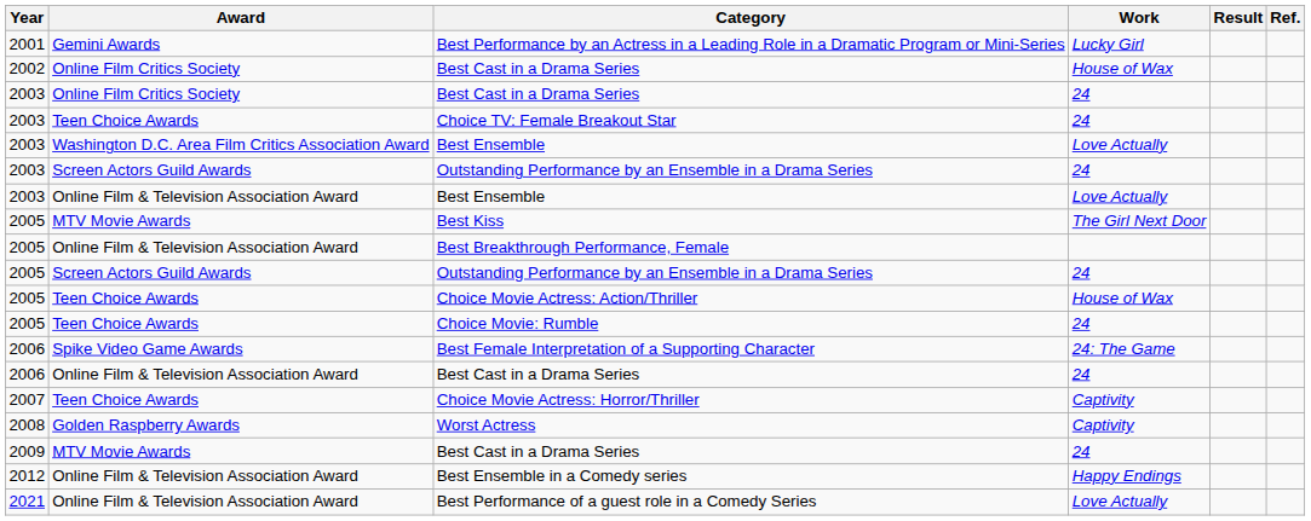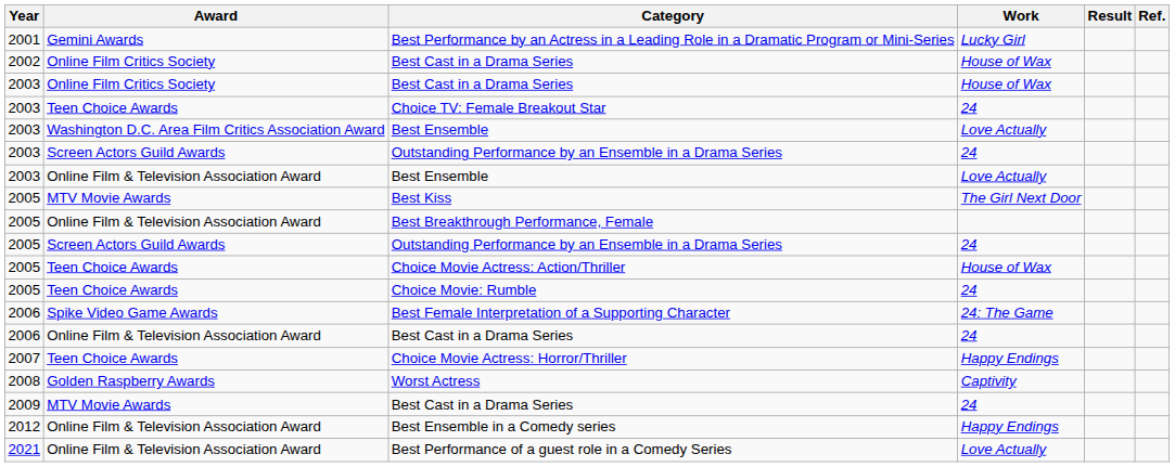2003 / Best Cast in a Drama Series | Work: 24 -> House of Wax
Choice Movie Actress: Horror/Thriller | Work: Captivity -> Happy Endings
